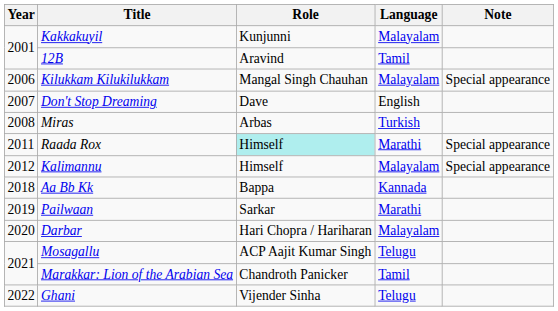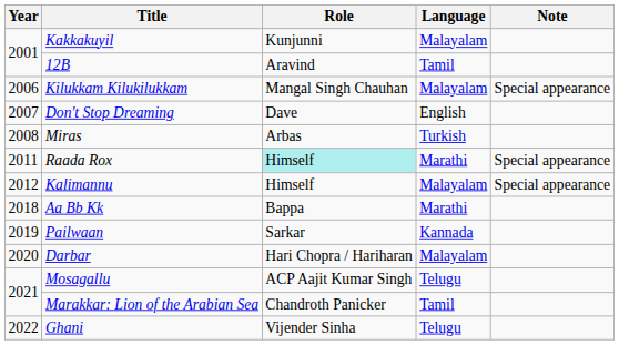Aa Bb Kk | Language: Kannada -> Marathi
Pailwaan | Language: Marathi -> Kannada
